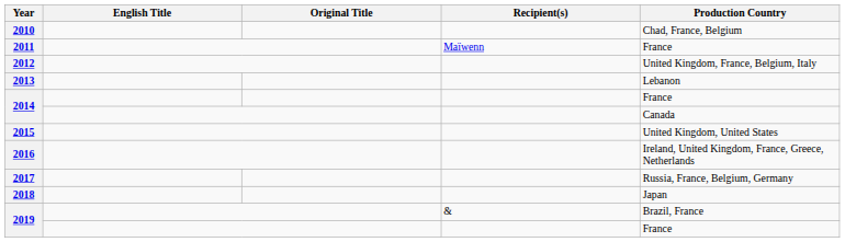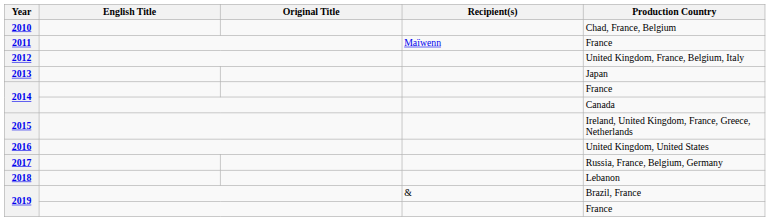2013 | Production Country: Lebanon -> Japan
2015 | Production Country: United Kingdom, United States -> Ireland, United Kingdom, France, Greece, Netherlands
2016 | Production Country: Ireland, United Kingdom, France, Greece, Netherlands -> United Kingdom, United States
2018 | Production Country: Japan -> Lebanon
